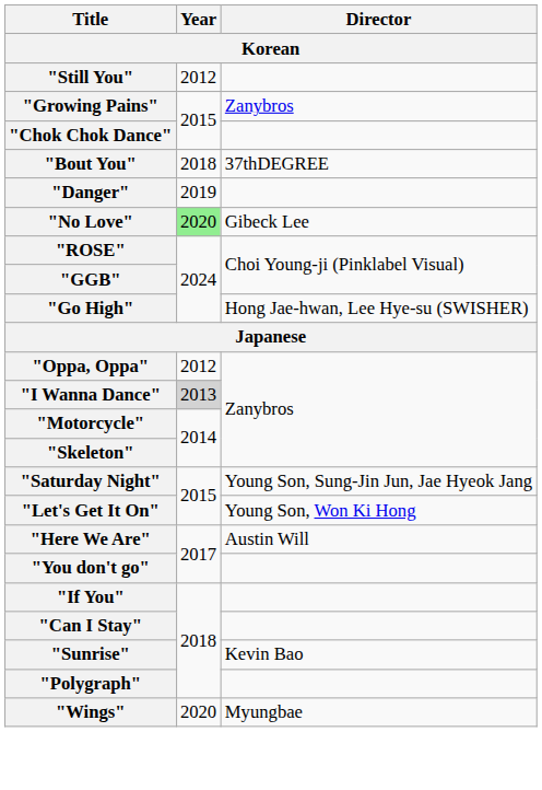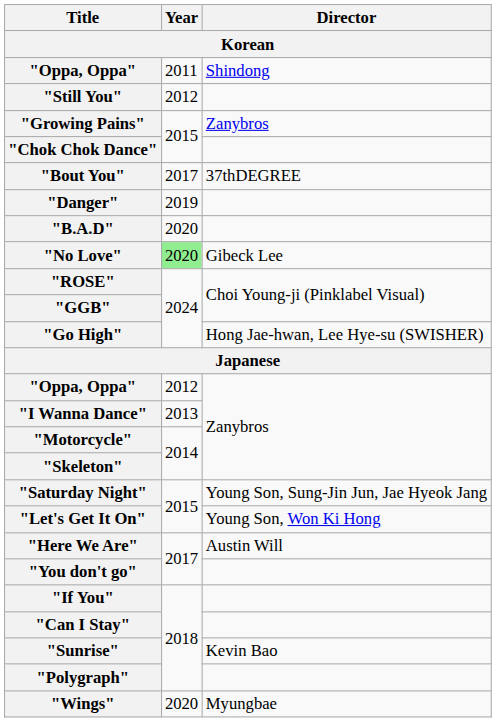+ row: "Oppa, Oppa" | 2011 | Shindong
"Bout You" | Year: 2018 -> 2017
+ row: "B.A.D" | 2020
"I Wanna Dance" | Year: lightgrey background -> no background
